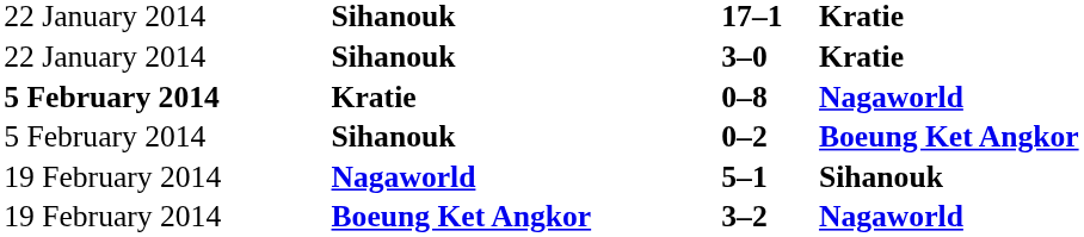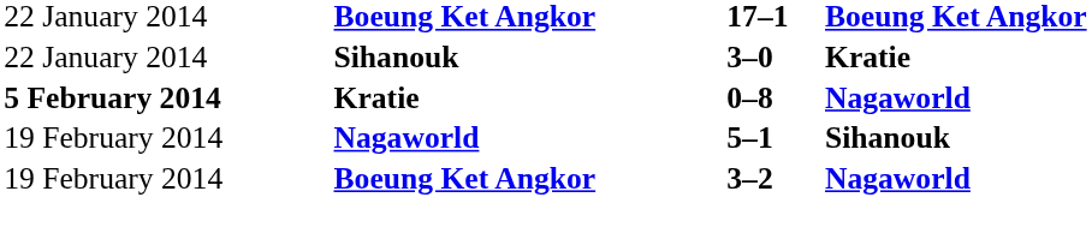17–1 | column 2: Sihanouk -> Boeung Ket Angkor
17–1 | column 4: Kratie -> Boeung Ket Angkor
- row: 5 February 2014 | Sihanouk | 0–2 | Boeung Ket Angkor
